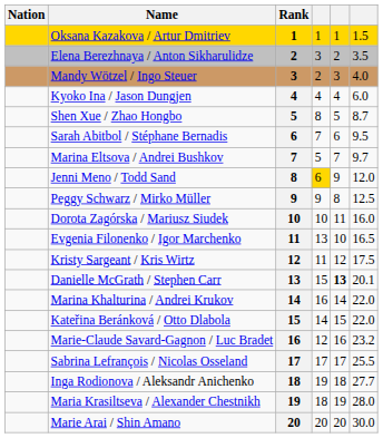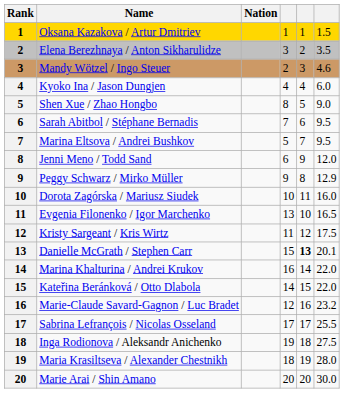columns swapped: Rank <-> Nation
Mandy Wötzel / Ingo Steuer | column 6: 4.0 -> 4.6
Shen Xue / Zhao Hongbo | column 6: 8.7 -> 9.0
Marina Eltsova / Andrei Bushkov | column 6: 9.7 -> 9.5
Jenni Meno / Todd Sand | column 4: gold background -> no background
Peggy Schwarz / Mirko Müller | column 6: 12.5 -> 12.9
Inga Rodionova / Aleksandr Anichenko | column 6: 27.7 -> 27.5
